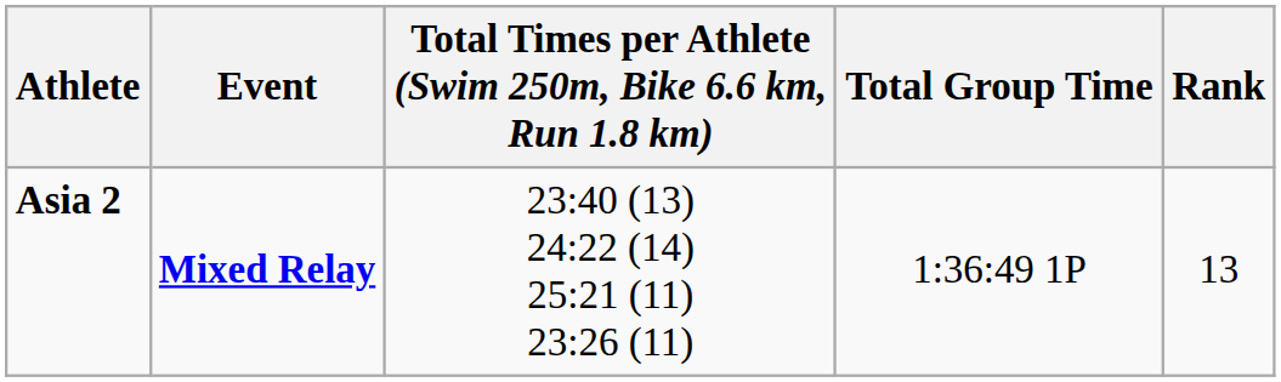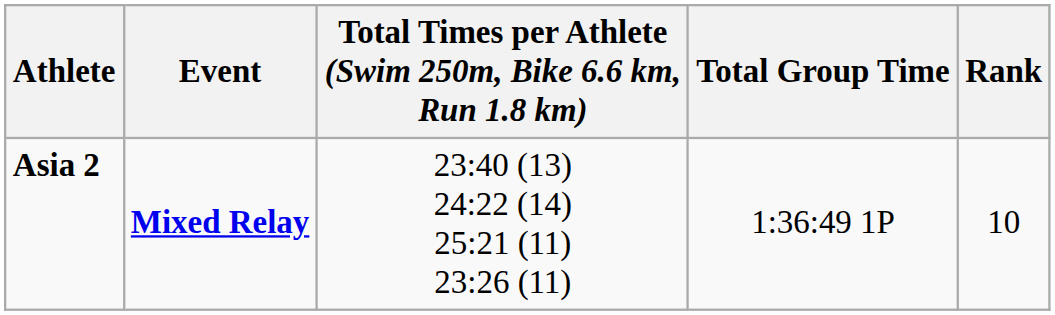Asia 2 | Rank: 13 -> 10
